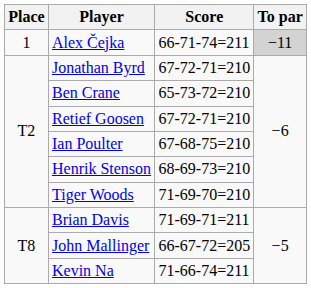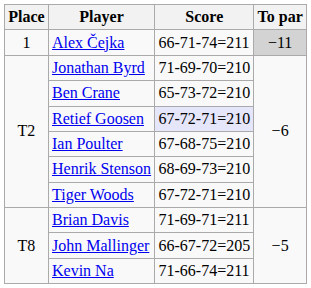Jonathan Byrd | Score: 67-72-71=210 -> 71-69-70=210
Retief Goosen | Score: no background -> lavender background
Tiger Woods | Score: 71-69-70=210 -> 67-72-71=210
